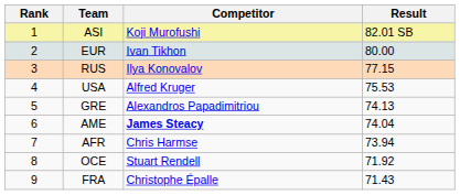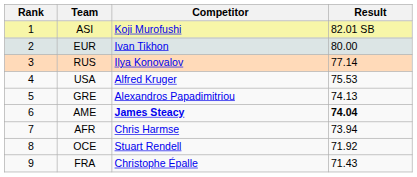RUS | Result: 77.15 -> 77.14
AME | Result: normal -> bold
